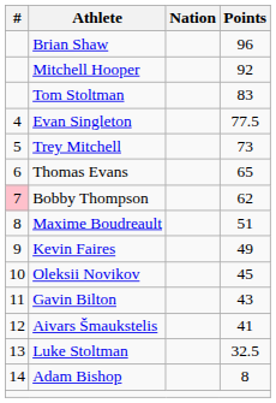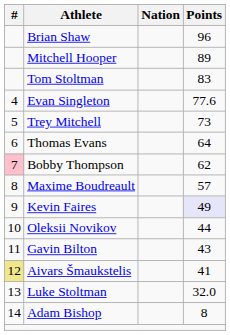Mitchell Hooper | Points: 92 -> 89
Evan Singleton | Points: 77.5 -> 77.6
Thomas Evans | Points: 65 -> 64
Maxime Boudreault | Points: 51 -> 57
Kevin Faires | Points: no background -> lavender background
Oleksii Novikov | Points: 45 -> 44
Aivars Šmaukstelis | #: no background -> khaki background
Luke Stoltman | Points: 32.5 -> 32.0
